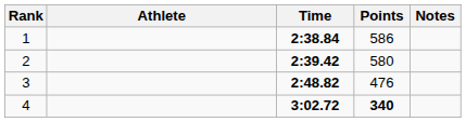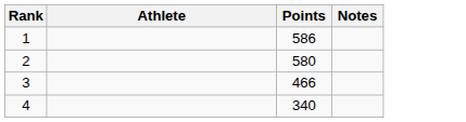- column: Time | 2:38.84 | 2:39.42 | 2:48.82 | 3:02.72
3 | Points: 476 -> 466
4 | Points: bold -> normal
